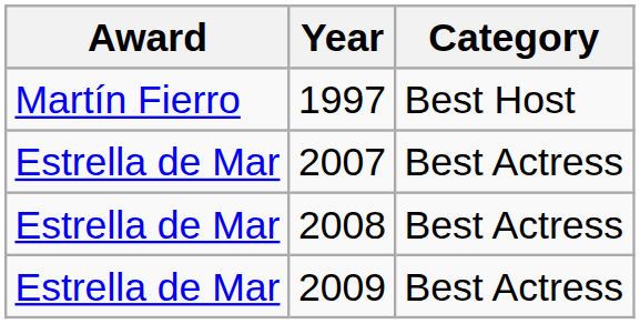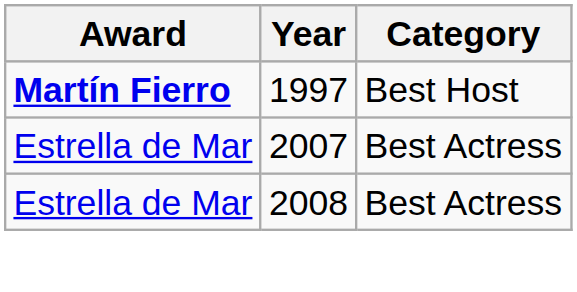1997 | Award: normal -> bold
- row: Estrella de Mar | 2009 | Best Actress
